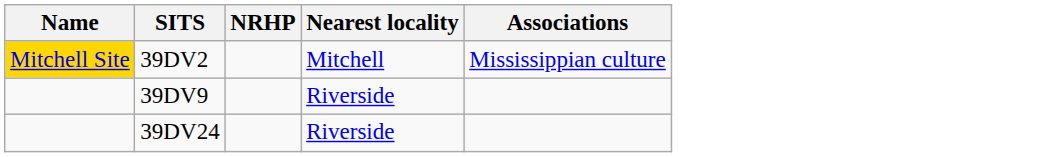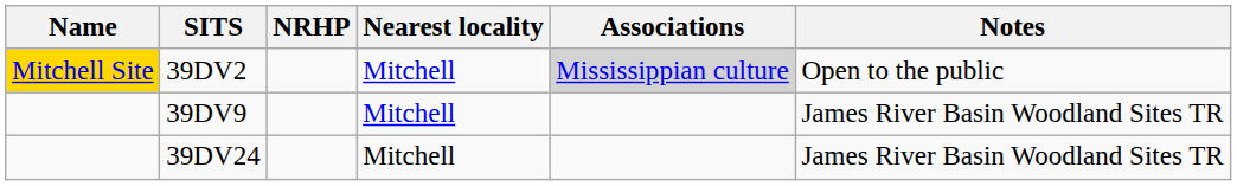+ column: Notes | Open to the public | James River Basin Woodland Sites TR | James River Basin Woodland Sites TR
39DV2 | Associations: no background -> lightgrey background
39DV9 | Nearest locality: Riverside -> Mitchell
39DV24 | Nearest locality: Riverside -> Mitchell
